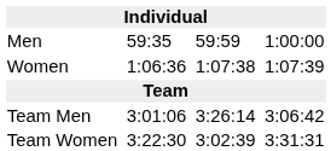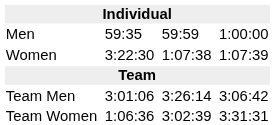Women | column 3: 1:06:36 -> 3:22:30
Team Women | column 3: 3:22:30 -> 1:06:36
